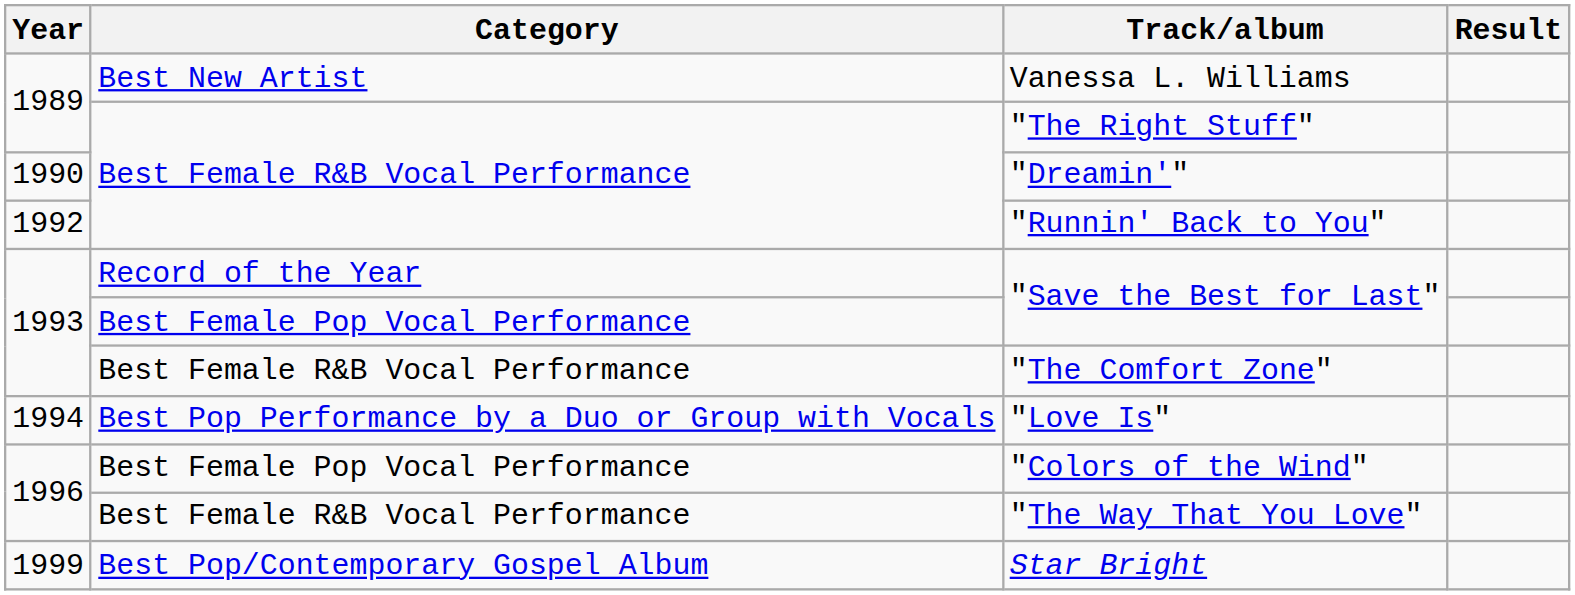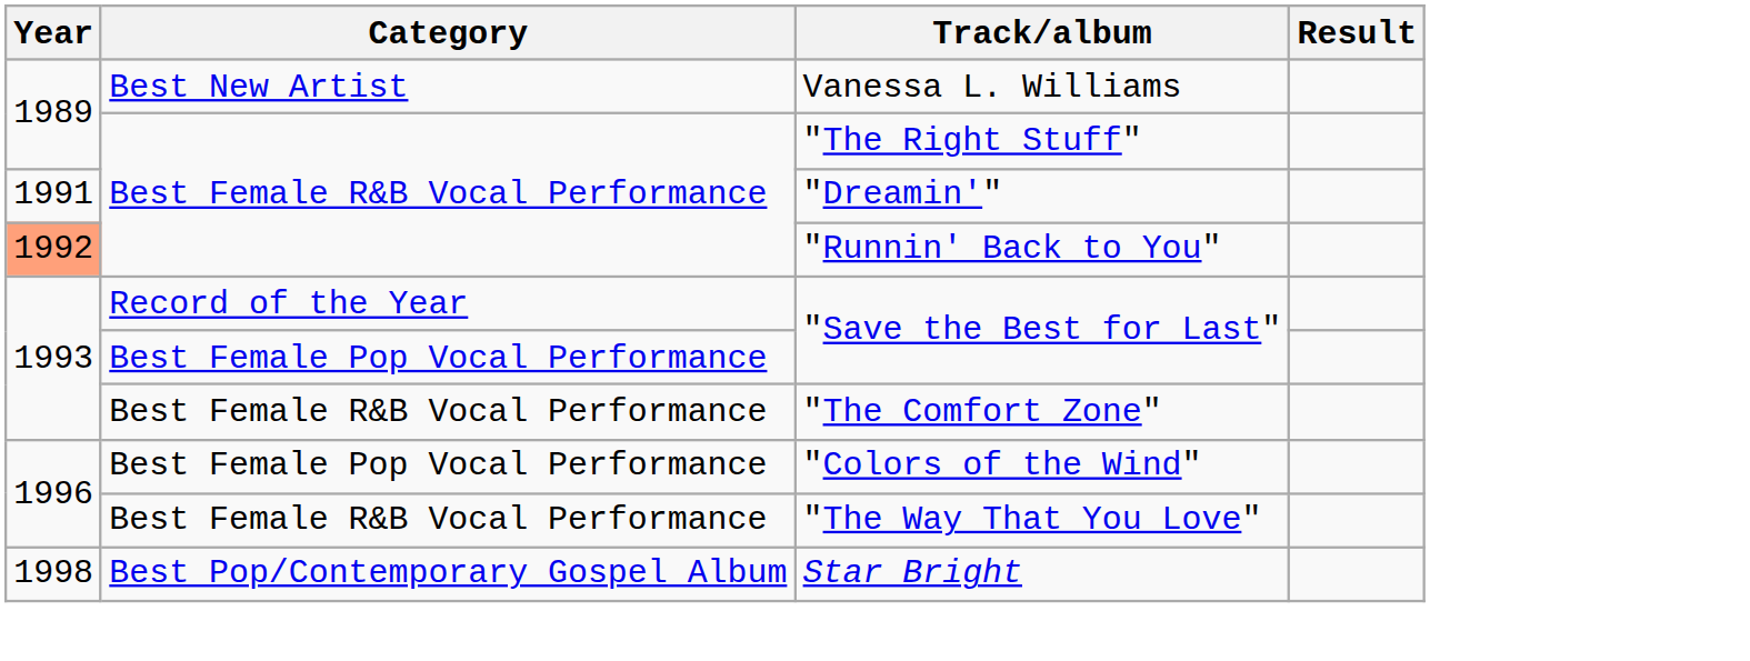"Dreamin'" | Year: 1990 -> 1991
"Runnin' Back to You" | Year: no background -> lightsalmon background
- row: 1994 | Best Pop Performance by a Duo or Group with Vocals | "Love Is"
Star Bright | Year: 1999 -> 1998
